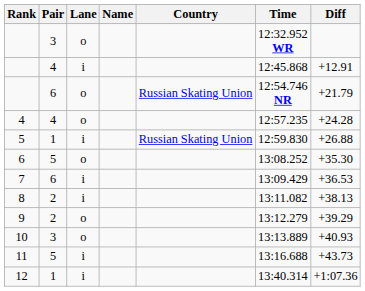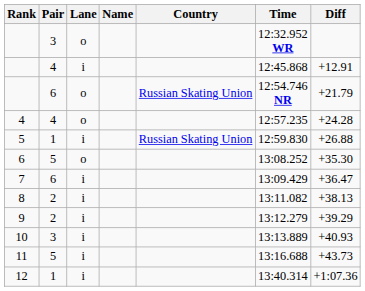7 | Diff: +36.53 -> +36.47
9 | Lane: o -> i
10 | Lane: o -> i
